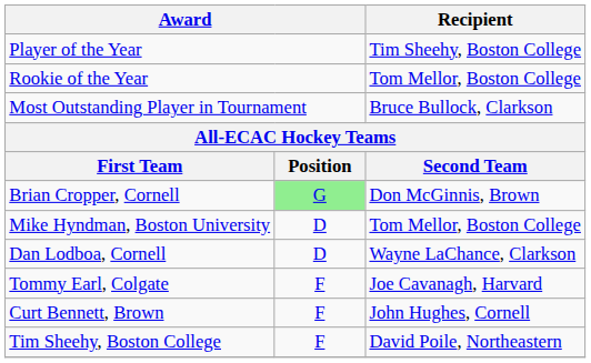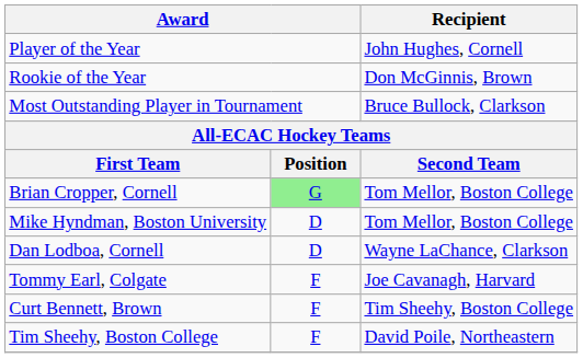Player of the Year | Recipient: Tim Sheehy, Boston College -> John Hughes, Cornell
Rookie of the Year | Recipient: Tom Mellor, Boston College -> Don McGinnis, Brown
Brian Cropper, Cornell | Recipient: Don McGinnis, Brown -> Tom Mellor, Boston College
Curt Bennett, Brown | Recipient: John Hughes, Cornell -> Tim Sheehy, Boston College
